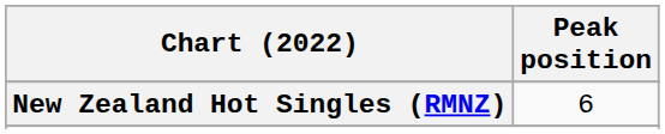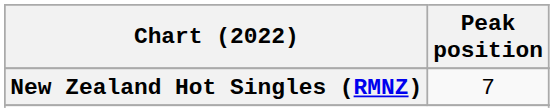New Zealand Hot Singles (RMNZ) | Peak position: 6 -> 7
